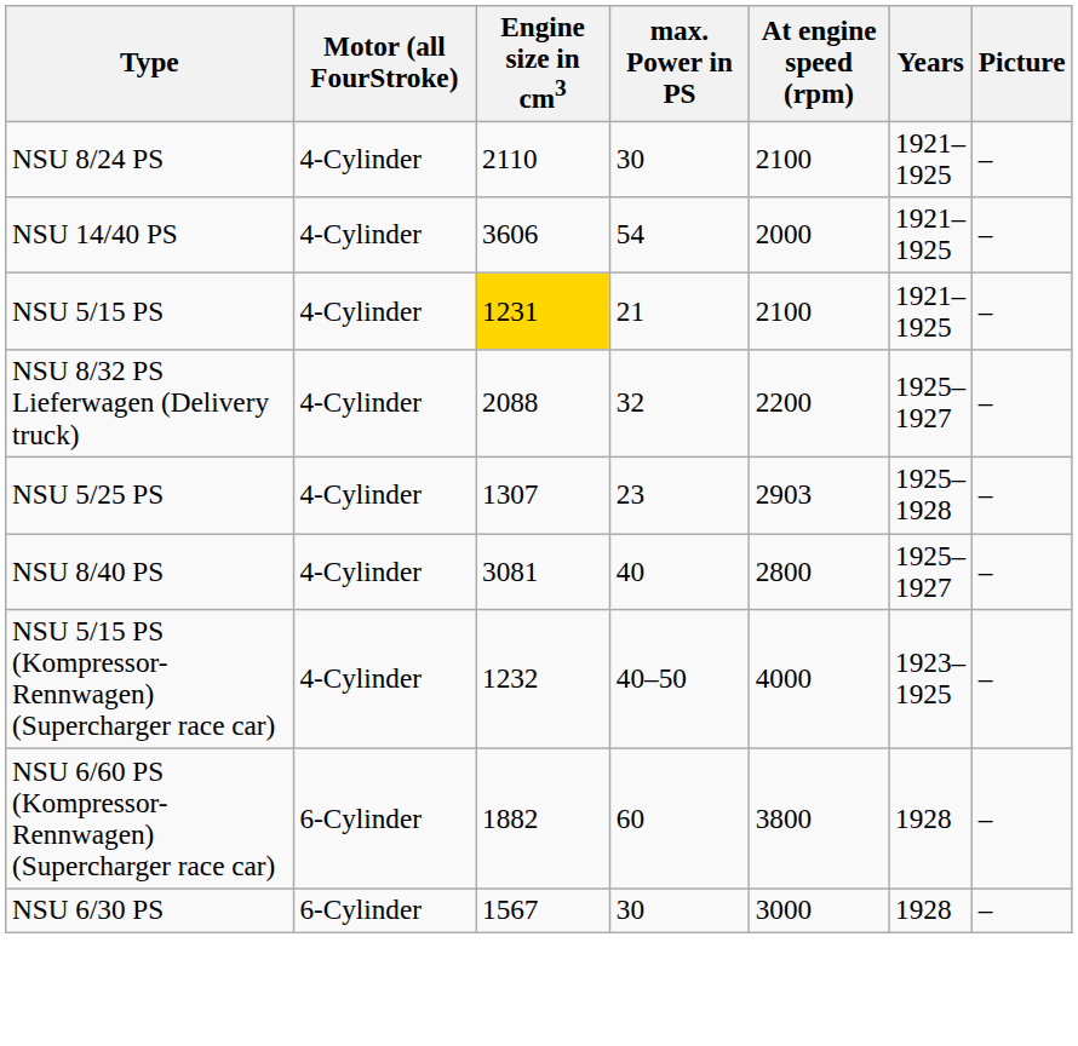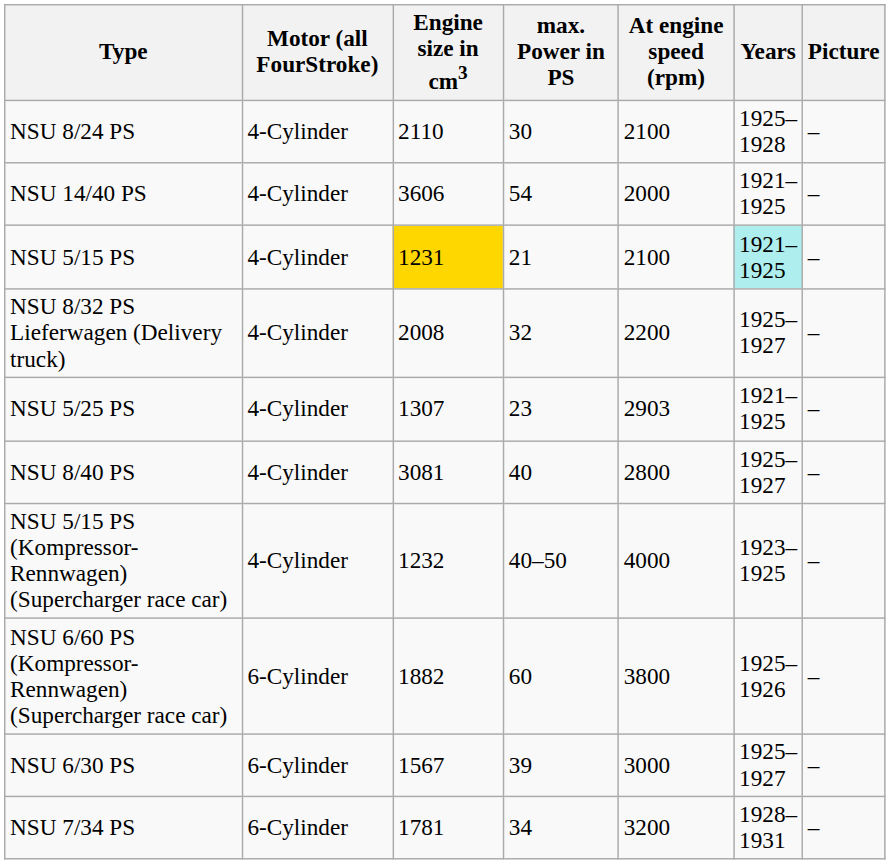NSU 8/24 PS | Years: 1921–1925 -> 1925–1928
NSU 5/15 PS | Years: no background -> paleturquoise background
NSU 8/32 PS Lieferwagen (Delivery truck) | Engine size in cm3: 2088 -> 2008
NSU 5/25 PS | Years: 1925–1928 -> 1921–1925
NSU 6/60 PS (Kompressor-Rennwagen) (Supercharger race car) | Years: 1928 -> 1925–1926
NSU 6/30 PS | max. Power in PS: 30 -> 39
NSU 6/30 PS | Years: 1928 -> 1925–1927
+ row: NSU 7/34 PS | 6-Cylinder | 1781 | 34 | 3200 | 1928–1931 | –
